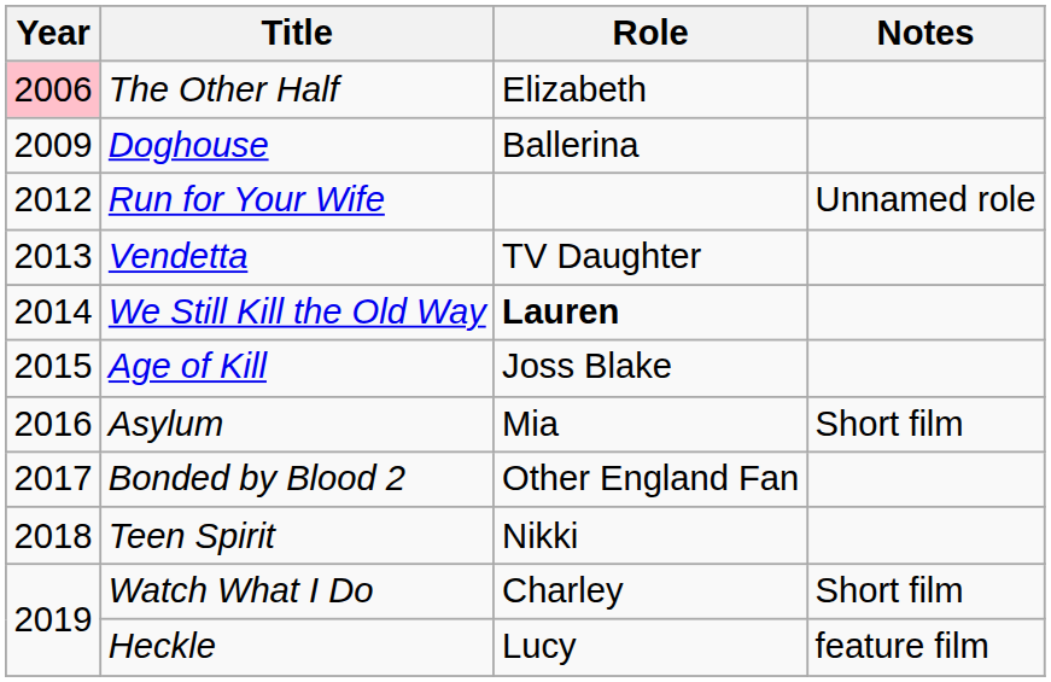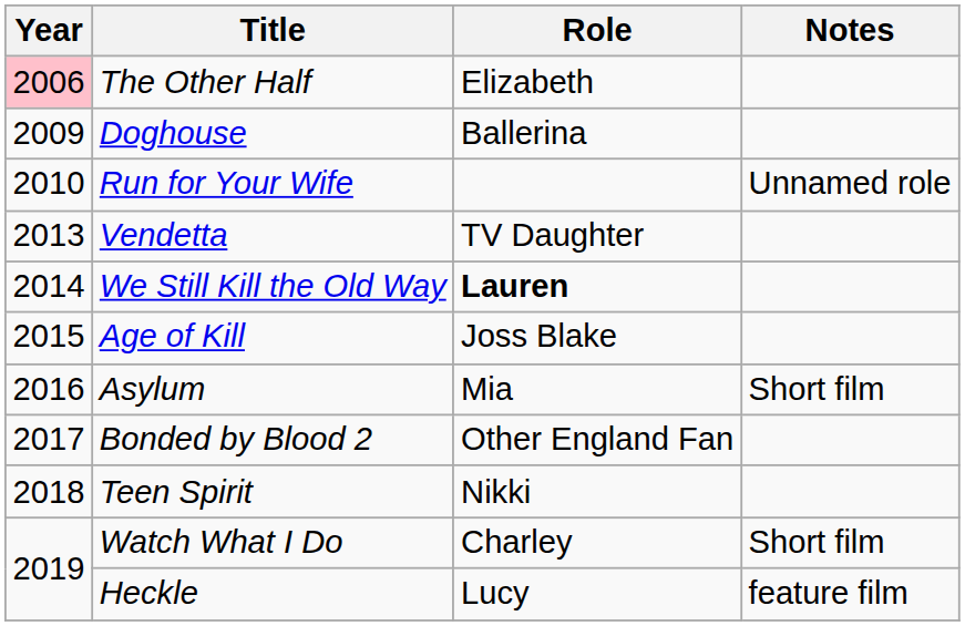Run for Your Wife | Year: 2012 -> 2010
